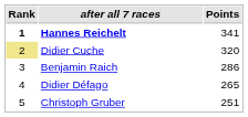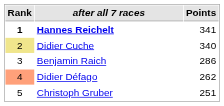Didier Cuche | Points: 320 -> 340
Didier Défago | Rank: no background -> lightsalmon background
Didier Défago | Points: 265 -> 262
